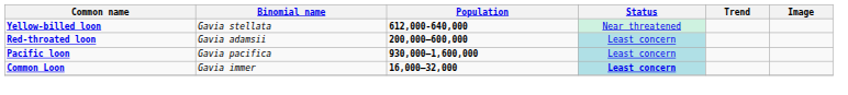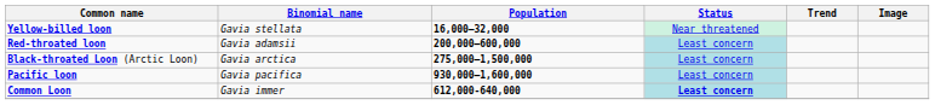Yellow-billed loon | Population: 612,000-640,000 -> 16,000–32,000
+ row: Black-throated Loon (Arctic Loon) | Gavia arctica | 275,000–1,500,000 | Least concern
Common Loon | Population: 16,000–32,000 -> 612,000-640,000
